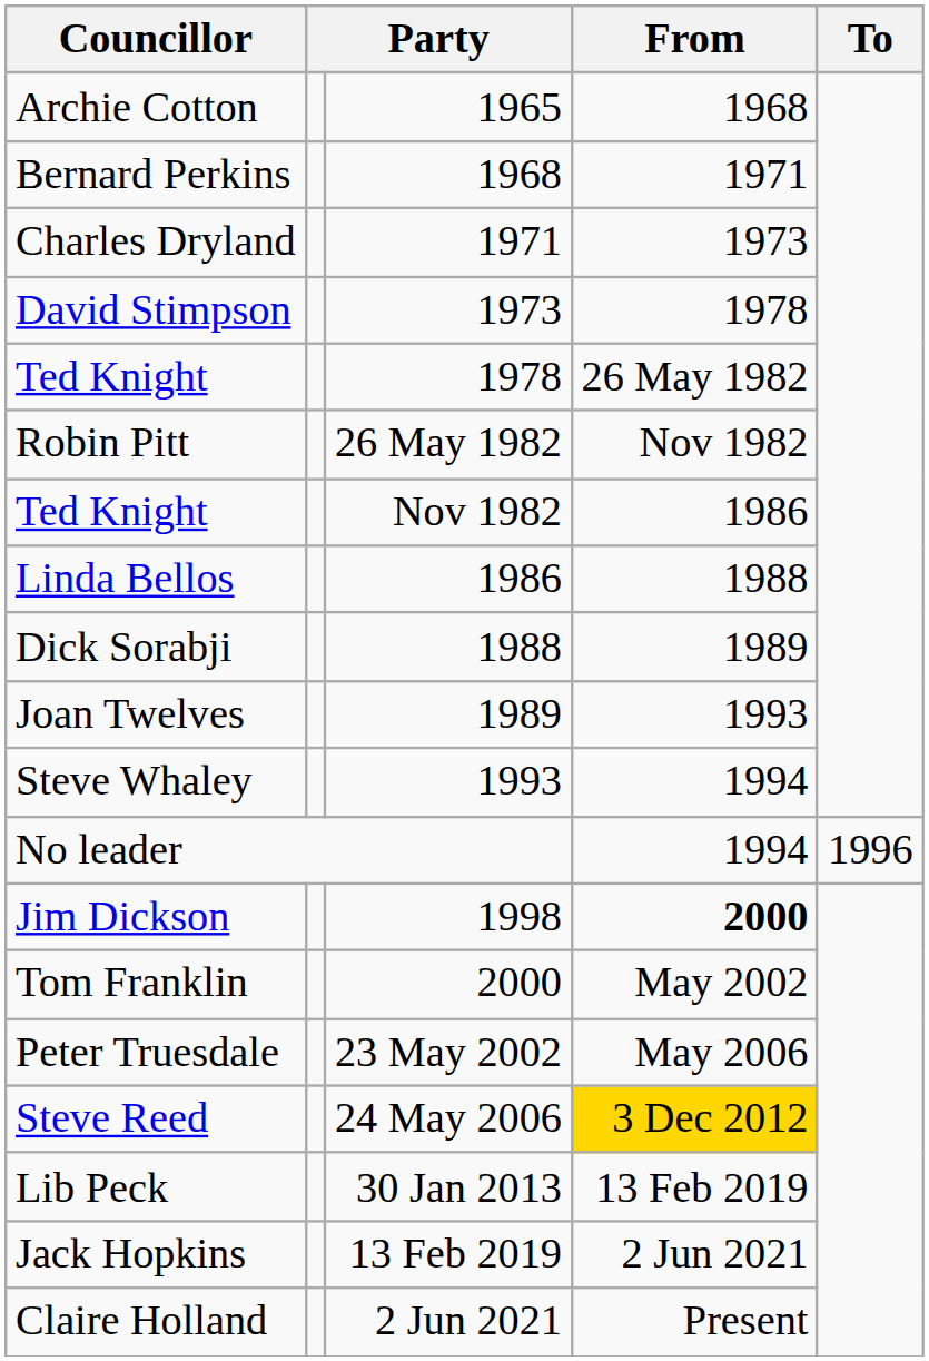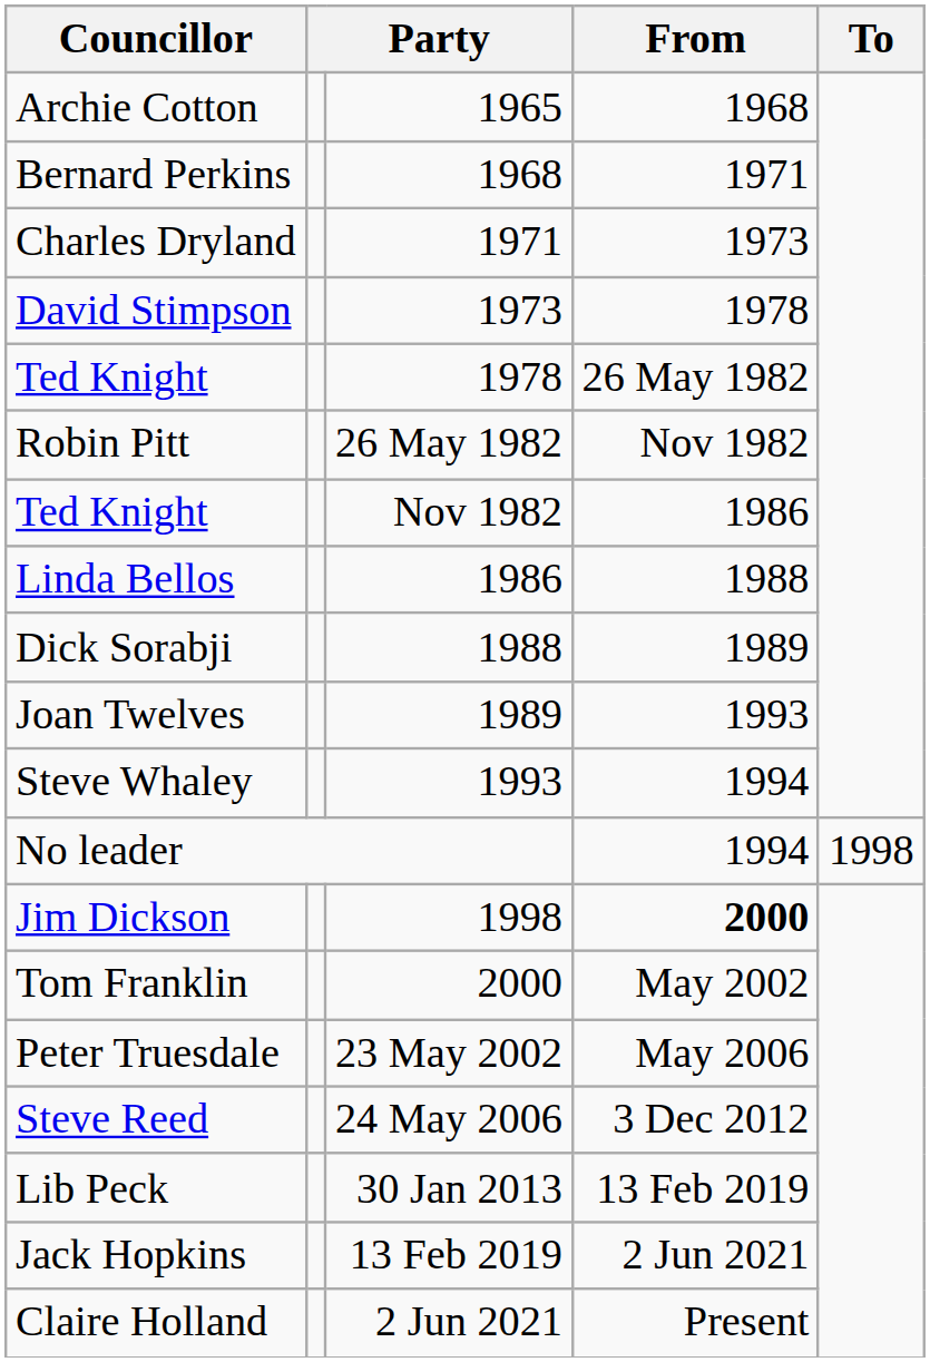No leader | To: 1996 -> 1998
Steve Reed | From: gold background -> no background
